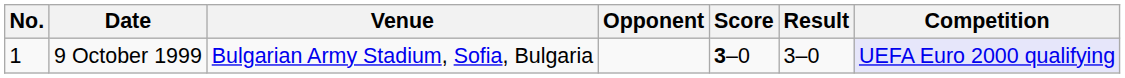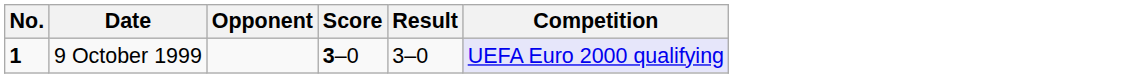- column: Venue | Bulgarian Army Stadium, Sofia, Bulgaria
9 October 1999 | No.: normal -> bold
